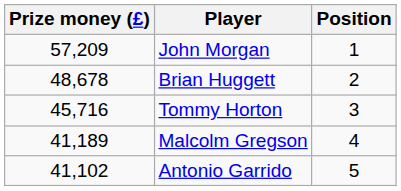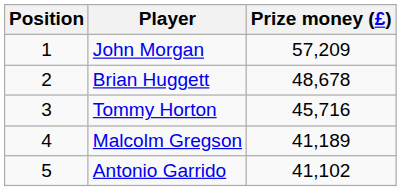columns swapped: Position <-> Prize money (£)
